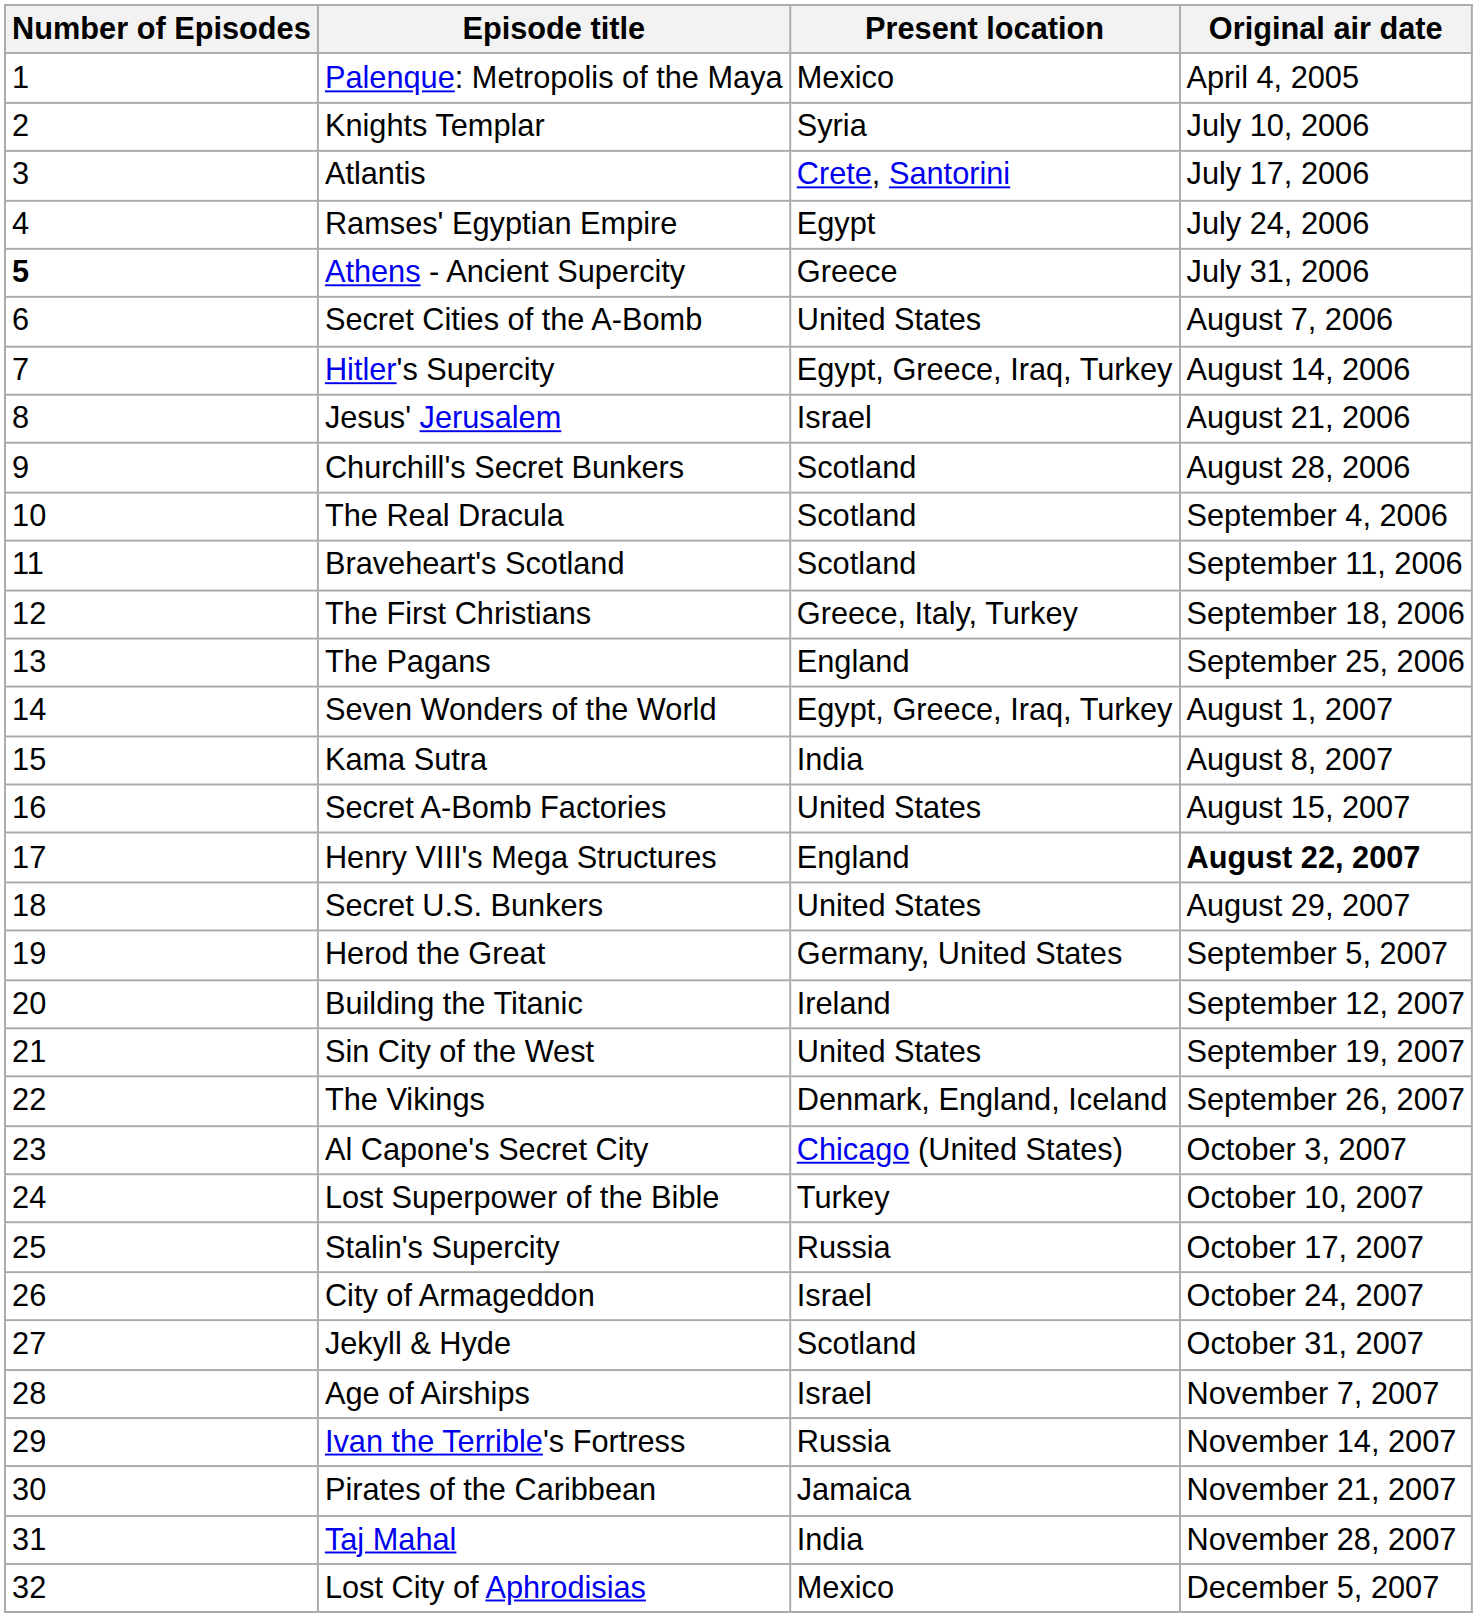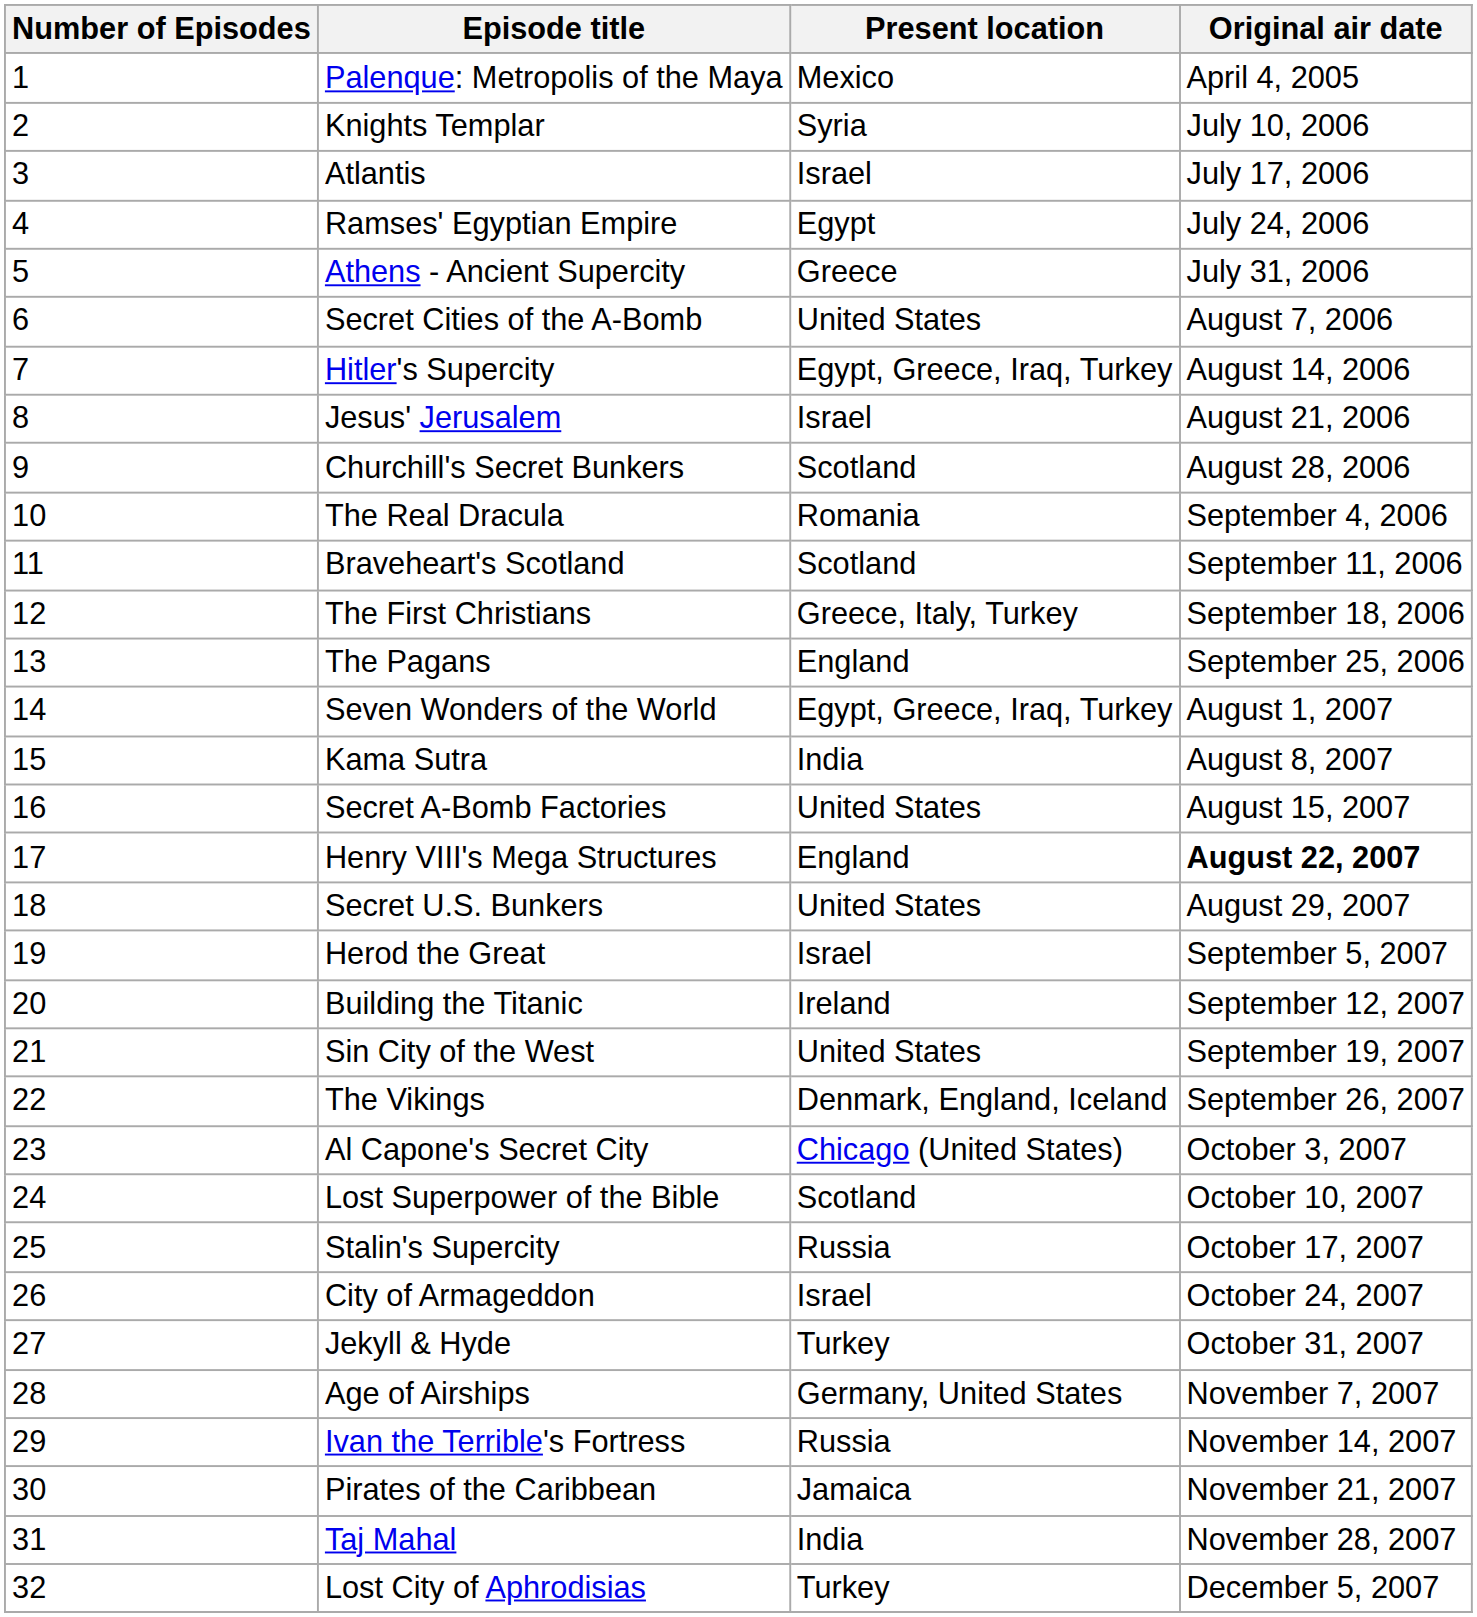Atlantis | Present location: Crete, Santorini -> Israel
Athens - Ancient Supercity | Number of Episodes: bold -> normal
The Real Dracula | Present location: Scotland -> Romania
Herod the Great | Present location: Germany, United States -> Israel
Lost Superpower of the Bible | Present location: Turkey -> Scotland
Jekyll & Hyde | Present location: Scotland -> Turkey
Age of Airships | Present location: Israel -> Germany, United States
Lost City of Aphrodisias | Present location: Mexico -> Turkey
